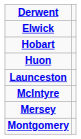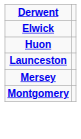- row: Hobart
- row: McIntyre
